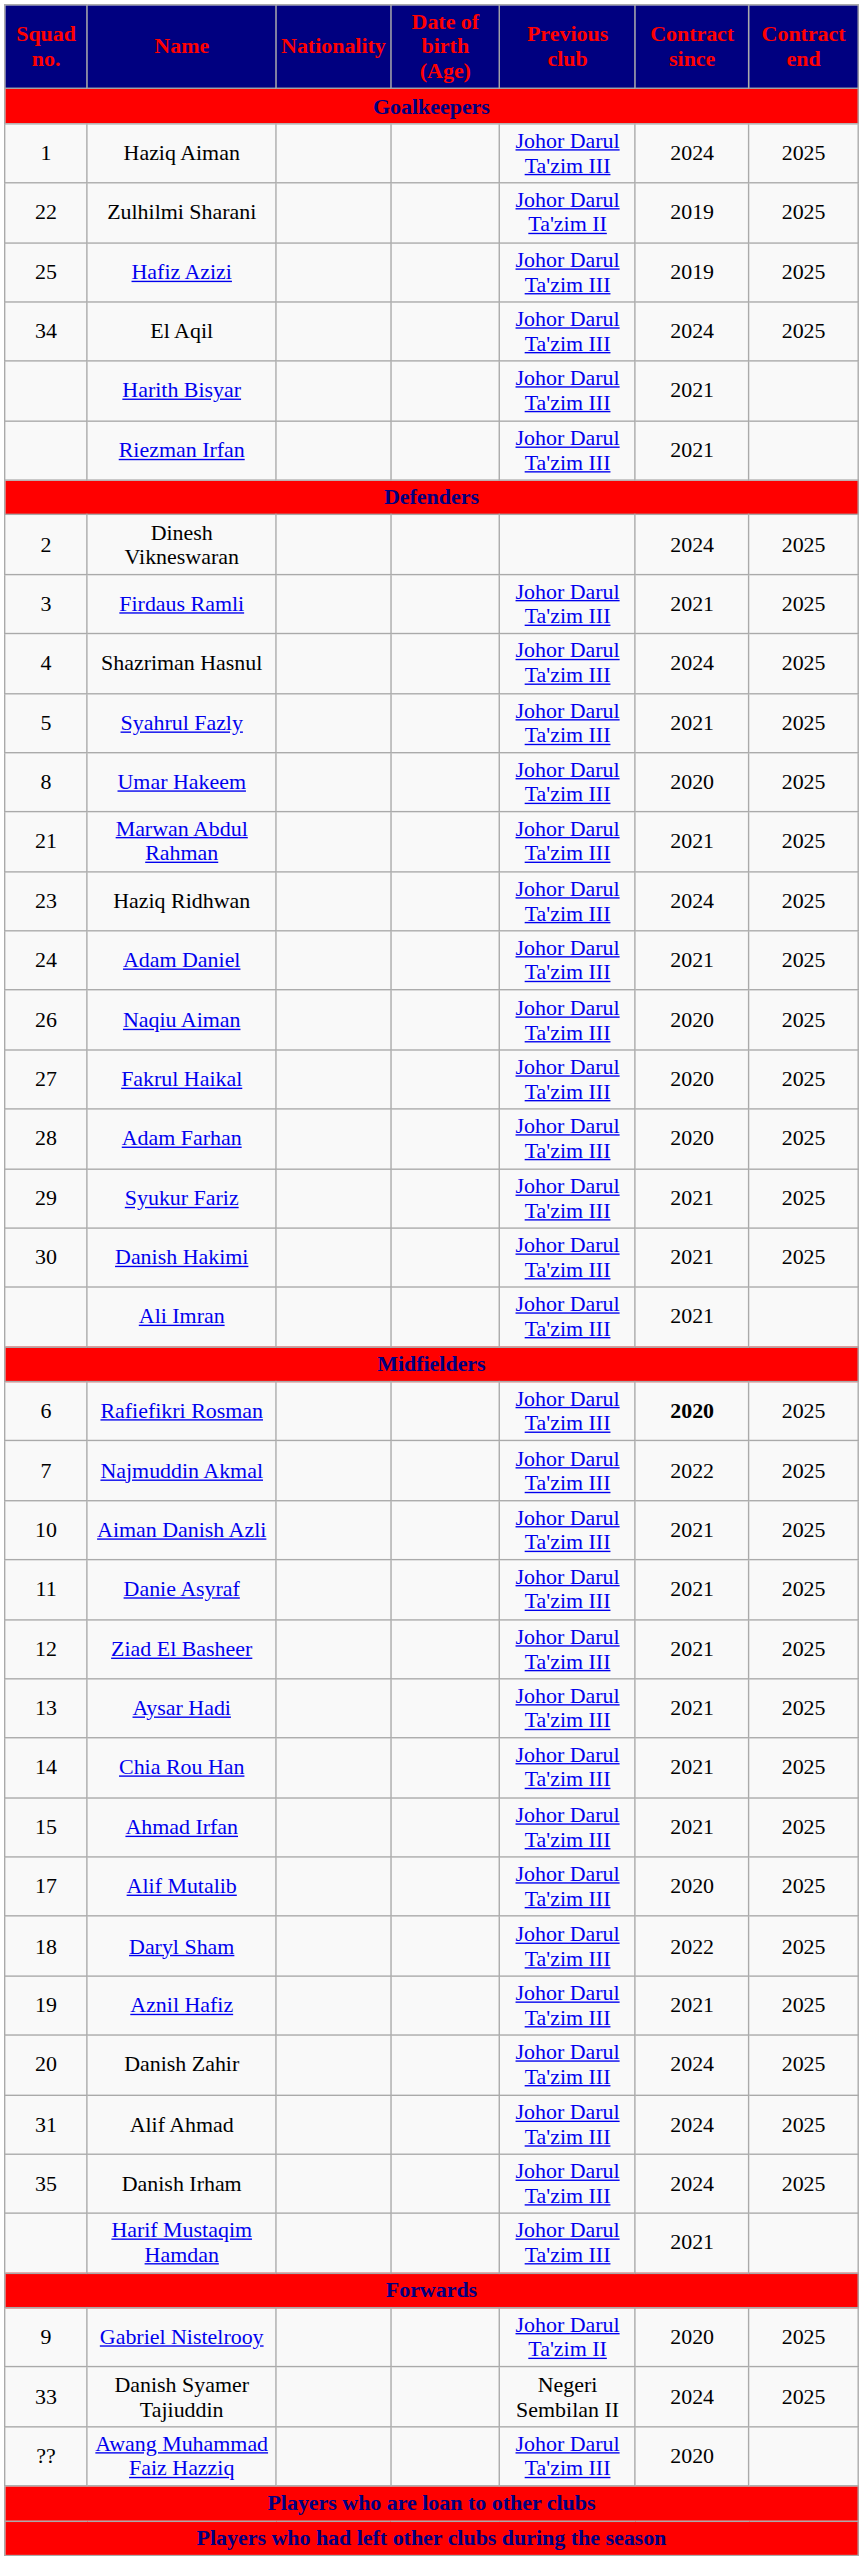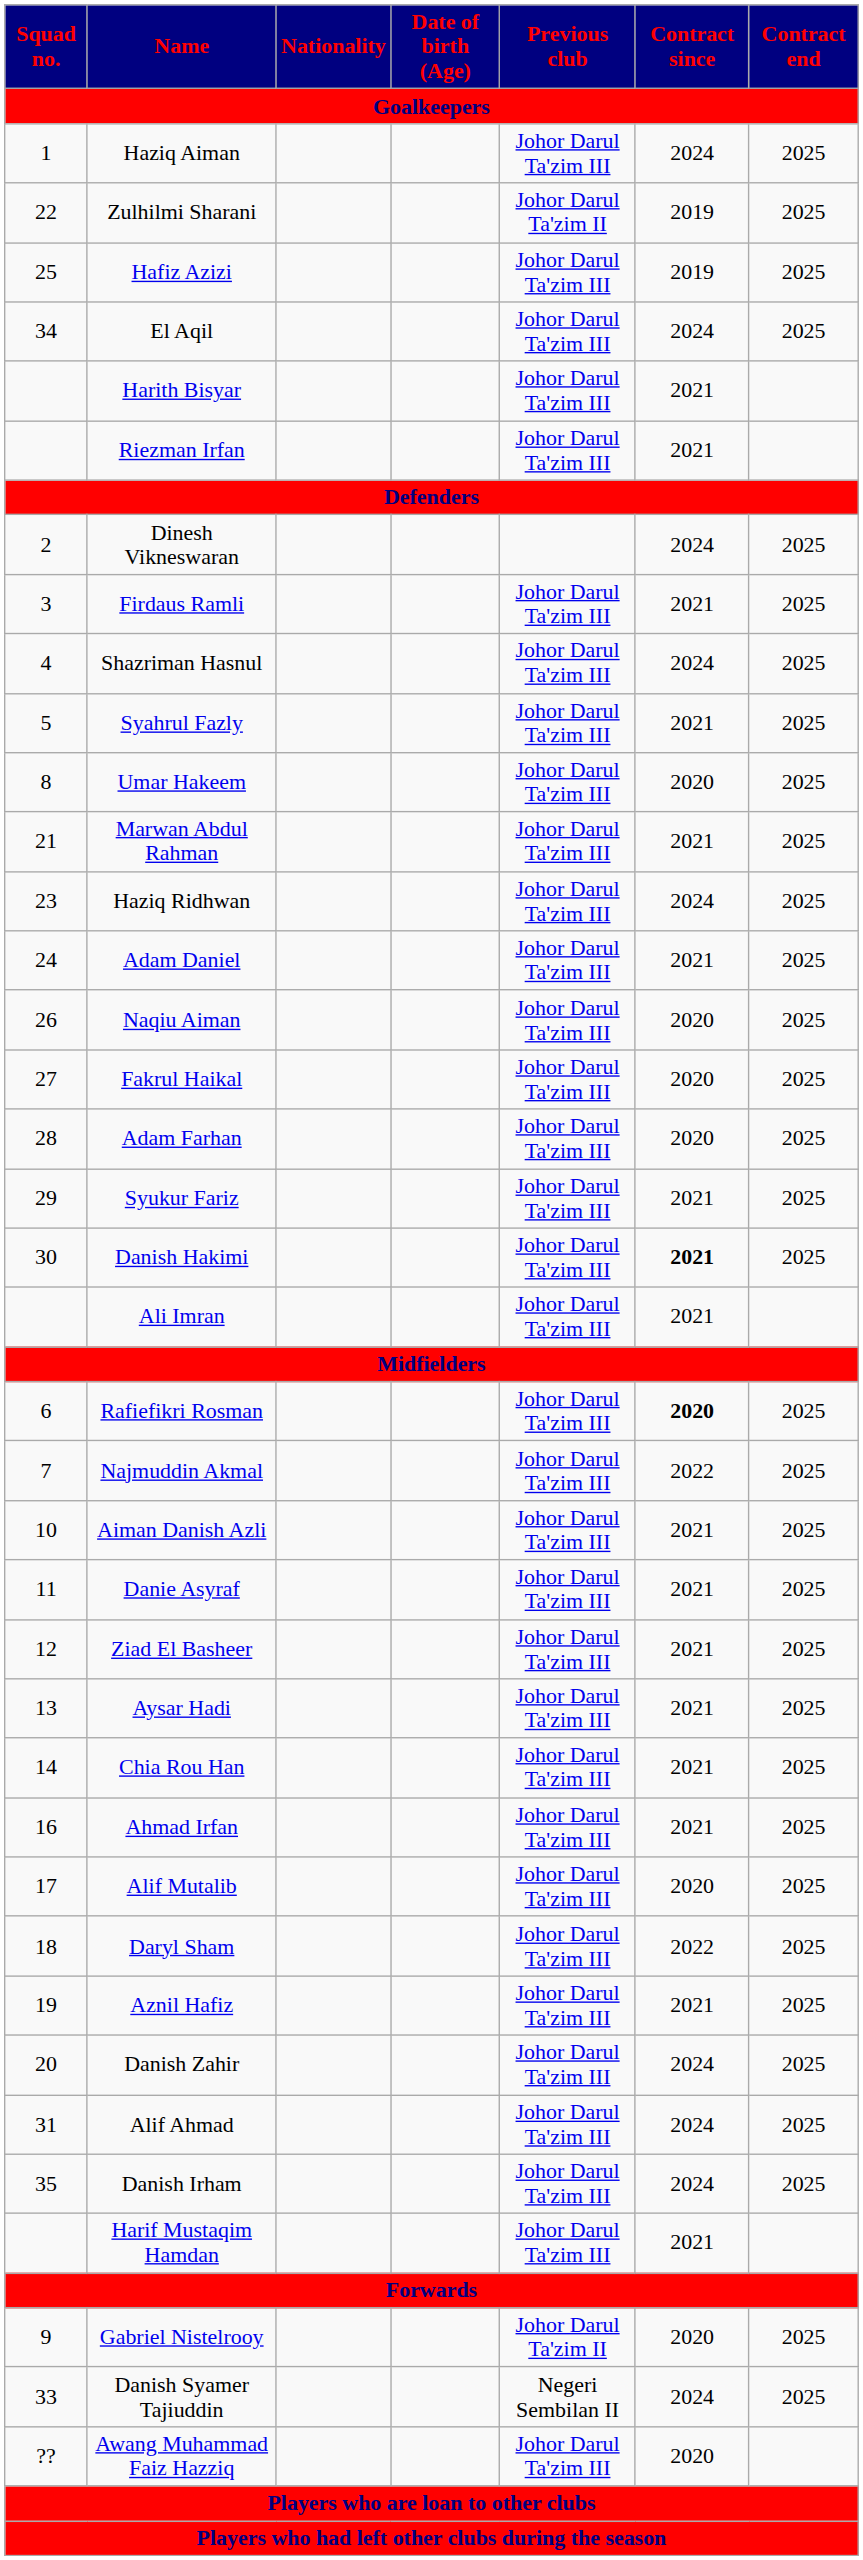Danish Hakimi | Contract since: normal -> bold
Ahmad Irfan | Squad no.: 15 -> 16
